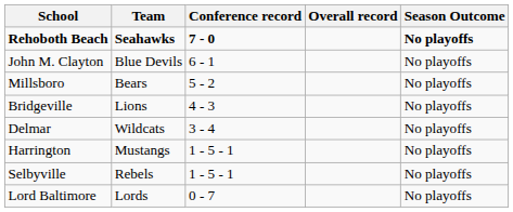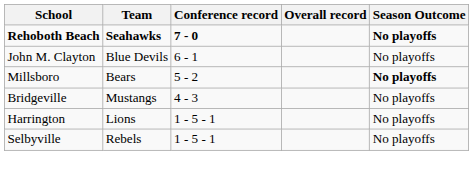Millsboro | Season Outcome: normal -> bold
Bridgeville | Team: Lions -> Mustangs
- row: Delmar | Wildcats | 3 - 4 | No playoffs
Harrington | Team: Mustangs -> Lions
- row: Lord Baltimore | Lords | 0 - 7 | No playoffs
